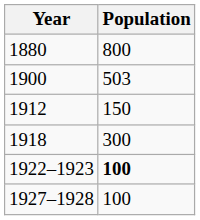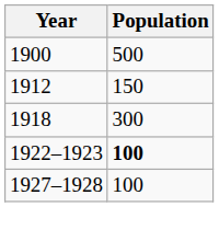- row: 1880 | 800
1900 | Population: 503 -> 500
